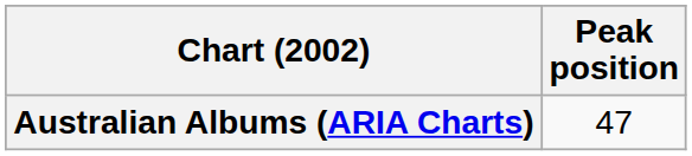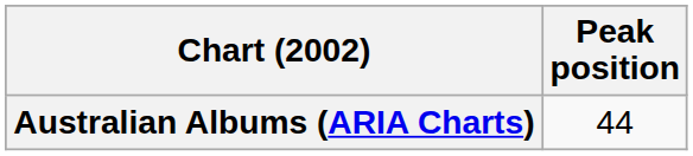Australian Albums (ARIA Charts) | Peak position: 47 -> 44
